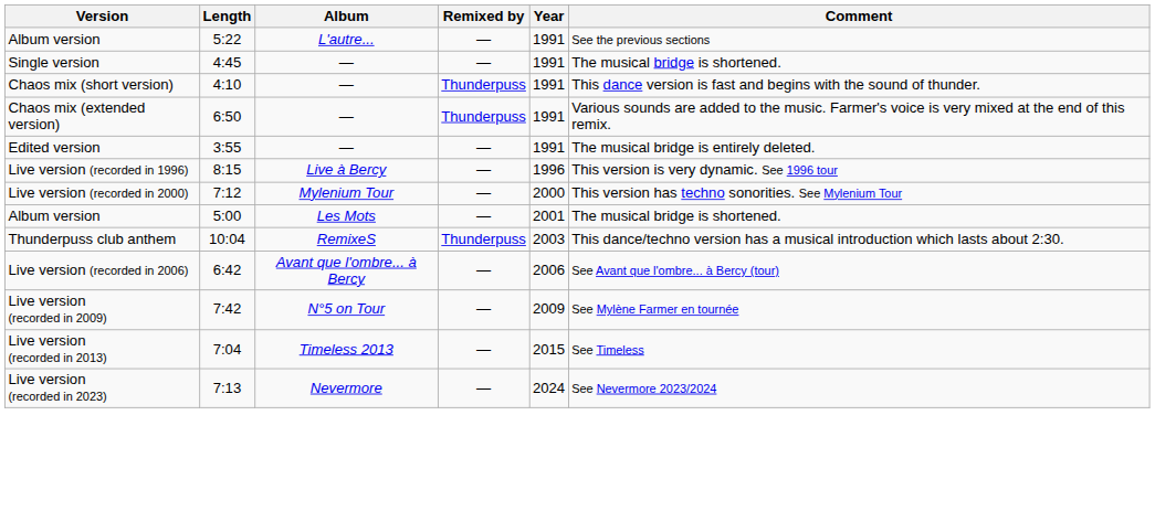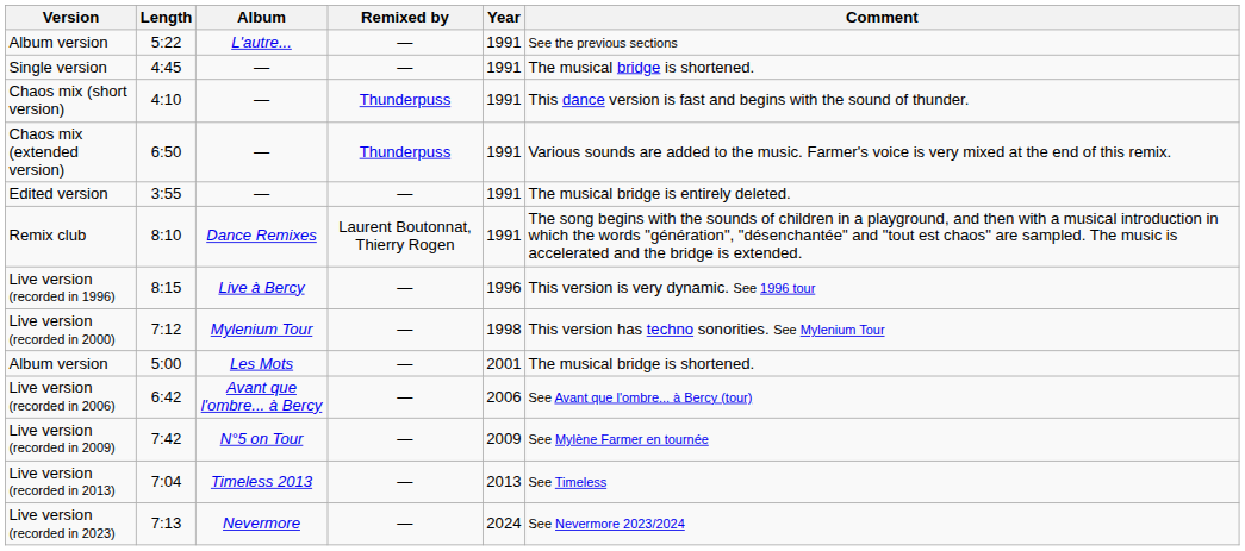+ row: Remix club | 8:10 | Dance Remixes | Laurent Boutonnat, Thierry Rogen | 1991 | The song begins with the sounds of children in a playground, and then with a musical introduction in which the words "génération", "désenchantée" and "tout est chaos" are sampled. The music is accelerated and the bridge is extended.
Live version (recorded in 2000) | Year: 2000 -> 1998
- row: Thunderpuss club anthem | 10:04 | RemixeS | Thunderpuss | 2003 | This dance/techno version has a musical introduction which lasts about 2:30.
Live version (recorded in 2013) | Year: 2015 -> 2013
